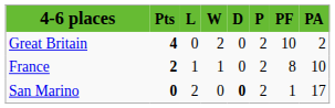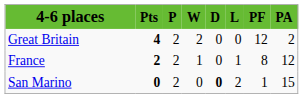columns swapped: P <-> L
Great Britain | PF: 10 -> 12
France | PA: 10 -> 12
San Marino | PA: 17 -> 15
